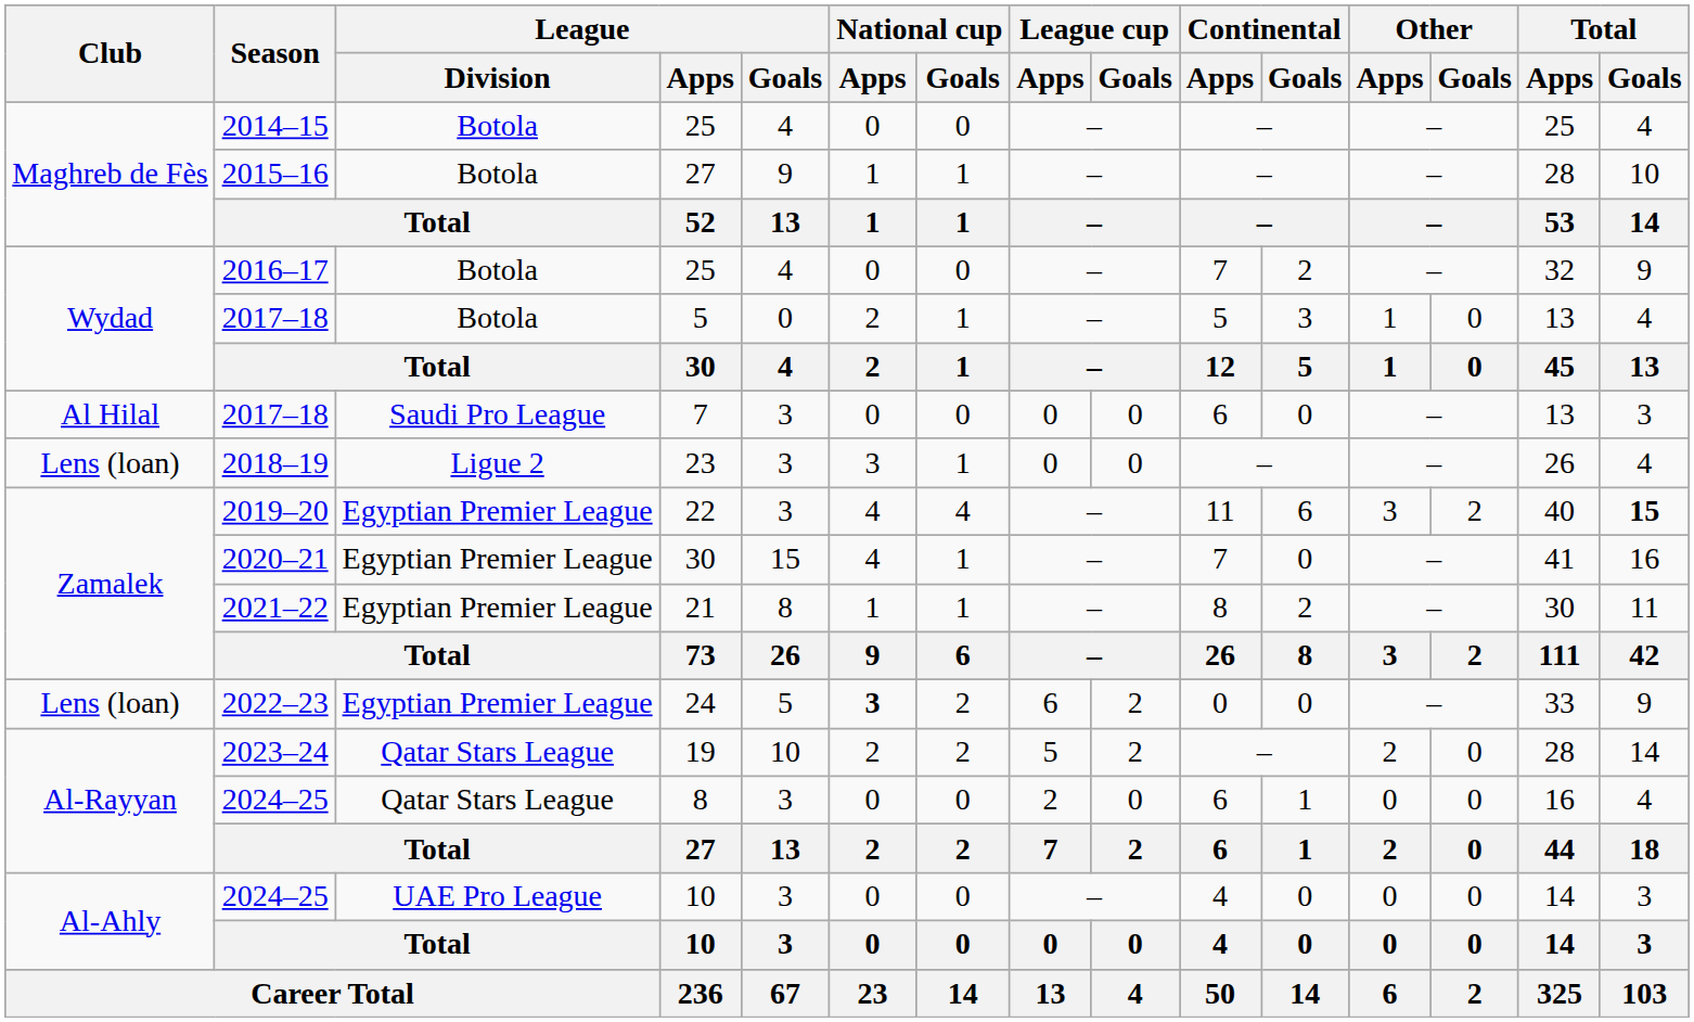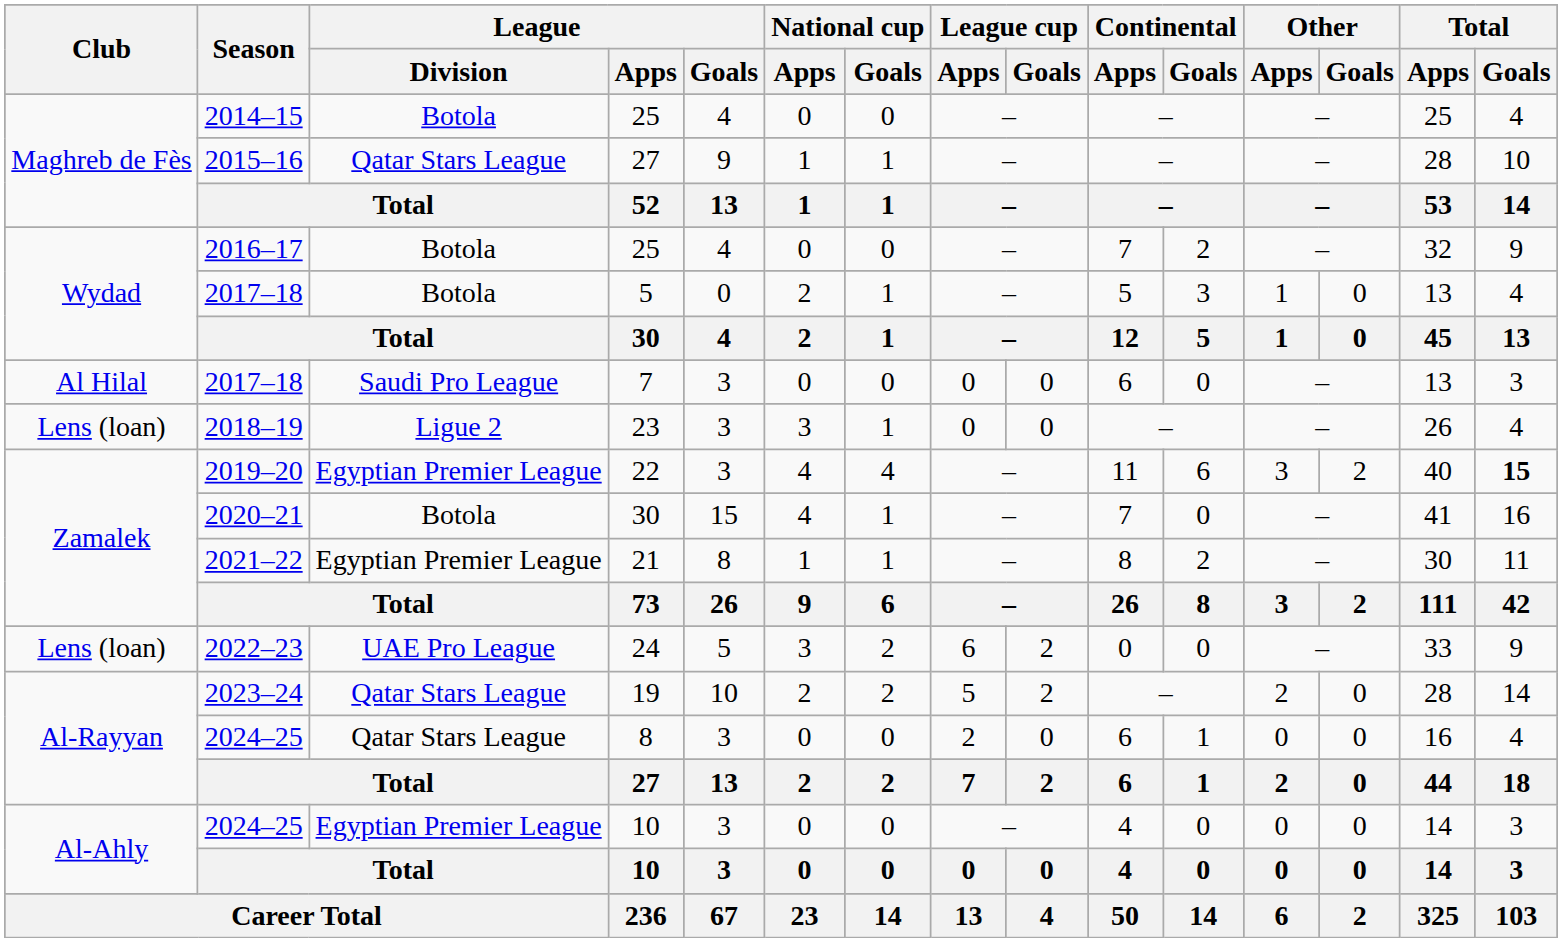2015–16 / 27 | League / Division: Botola -> Qatar Stars League
2020–21 / 30 | League / Division: Egyptian Premier League -> Botola
24 | League / Division: Egyptian Premier League -> UAE Pro League
24 | National cup / Apps: bold -> normal
2024–25 / 10 | League / Division: UAE Pro League -> Egyptian Premier League
